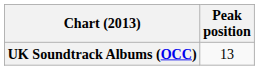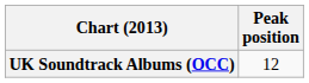UK Soundtrack Albums (OCC) | Peak position: 13 -> 12
